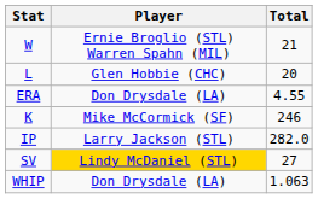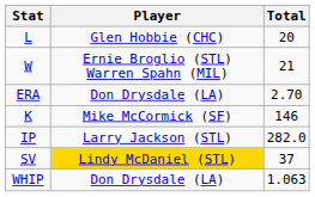rows swapped: W <-> L
ERA | Total: 4.55 -> 2.70
K | Total: 246 -> 146
SV | Total: 27 -> 37
